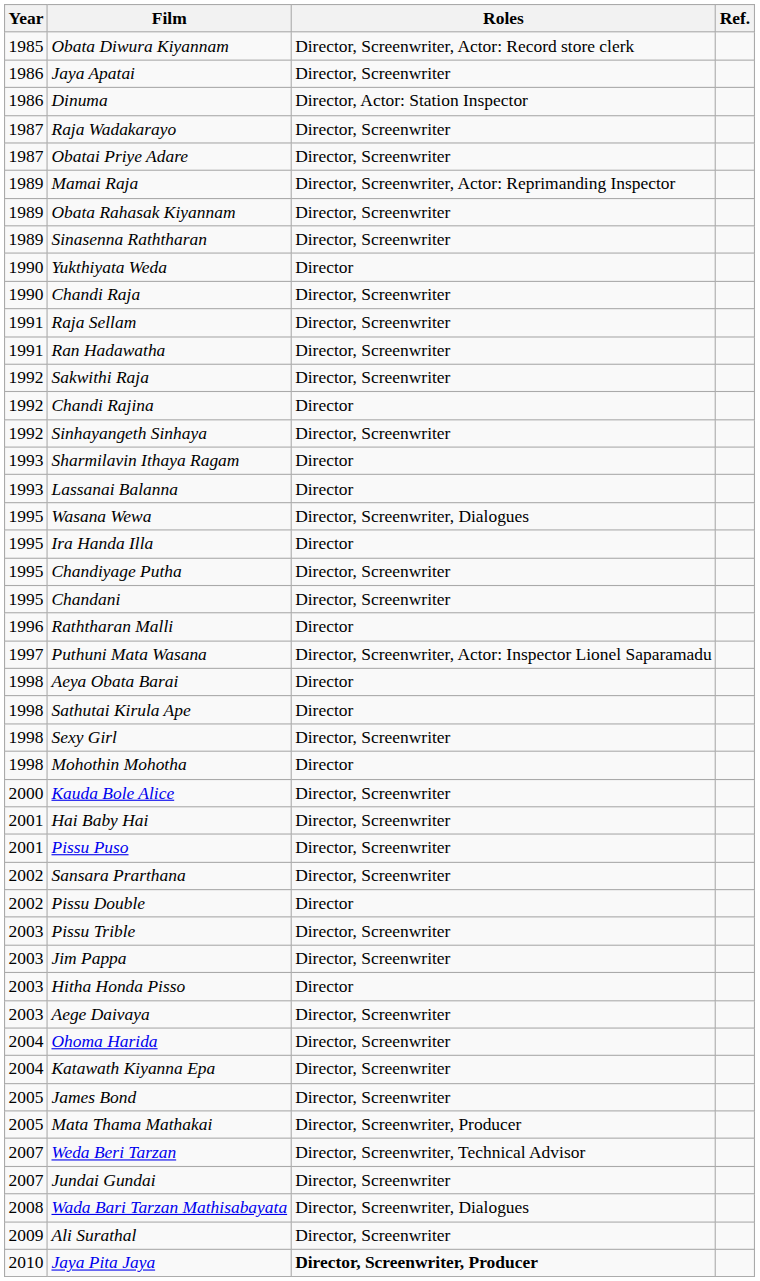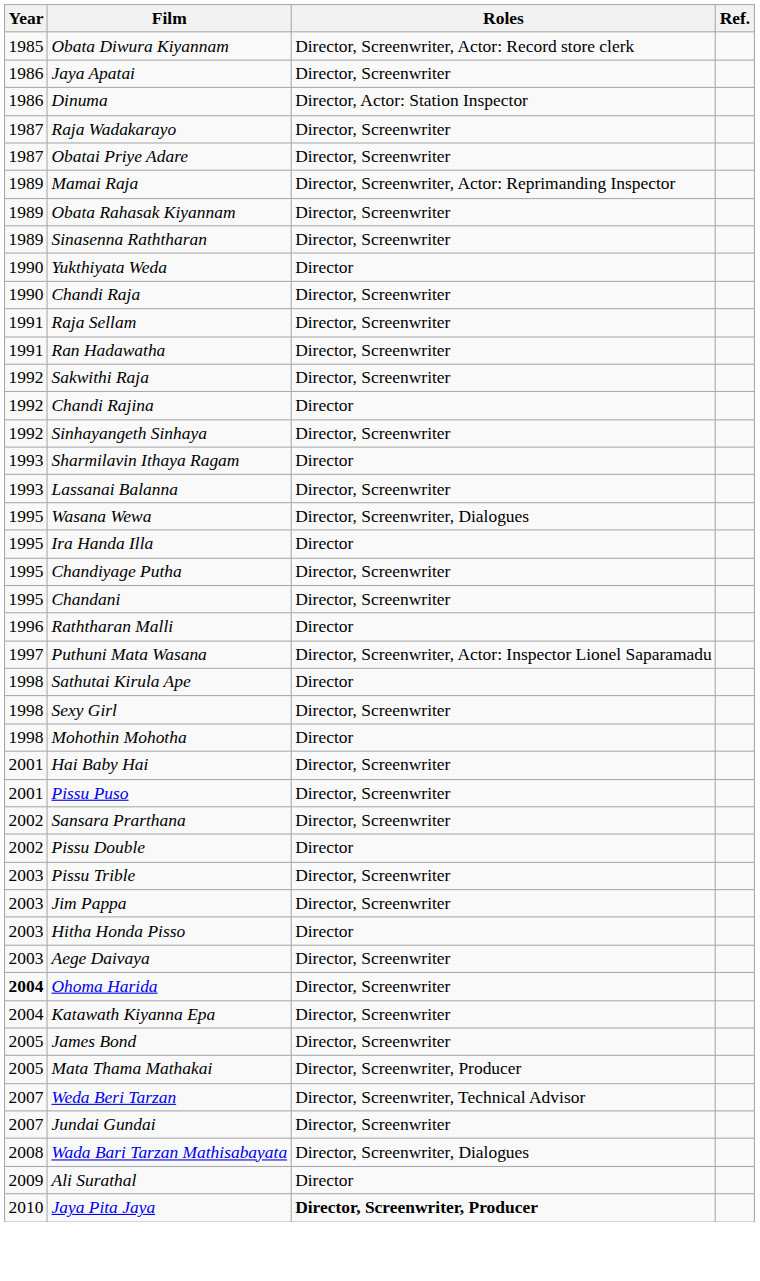Lassanai Balanna | Roles: Director -> Director, Screenwriter
- row: 1998 | Aeya Obata Barai | Director
- row: 2000 | Kauda Bole Alice | Director, Screenwriter
Ohoma Harida | Year: normal -> bold
Ali Surathal | Roles: Director, Screenwriter -> Director
